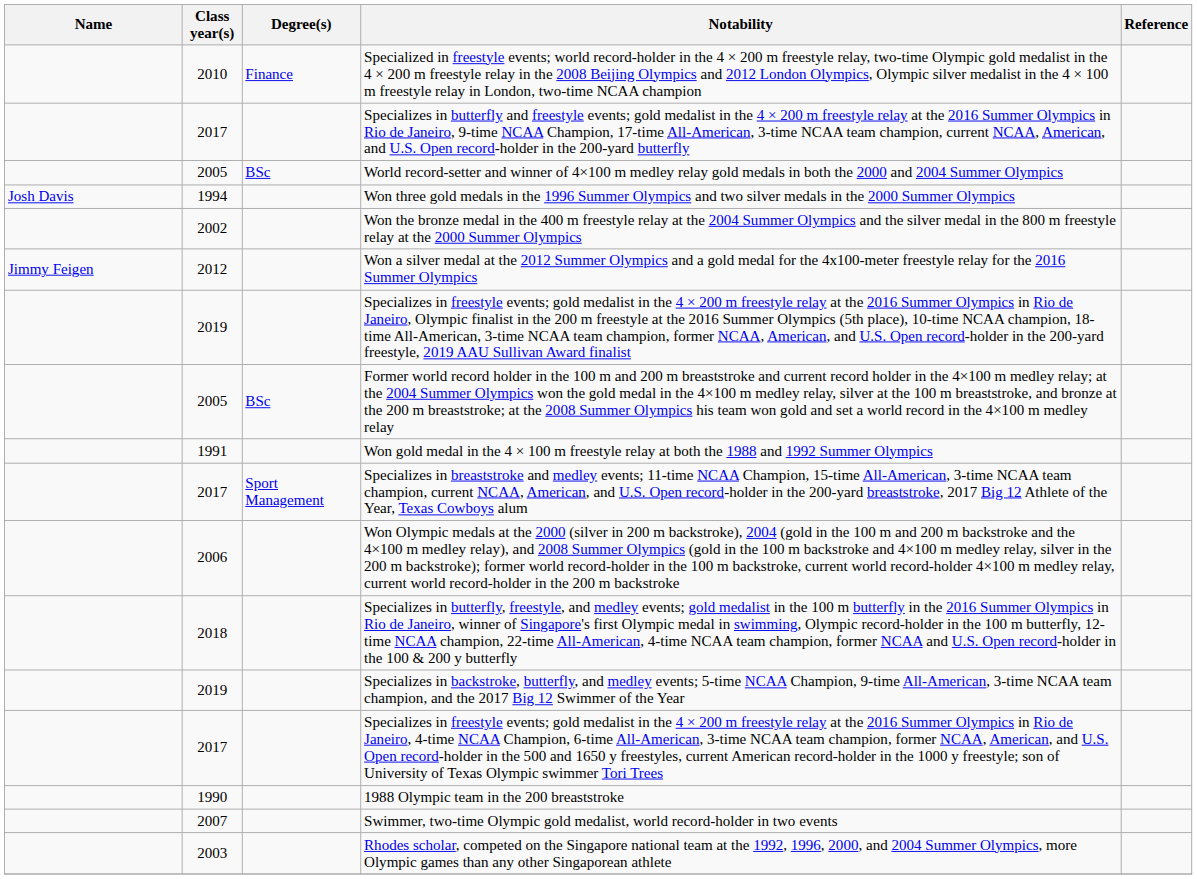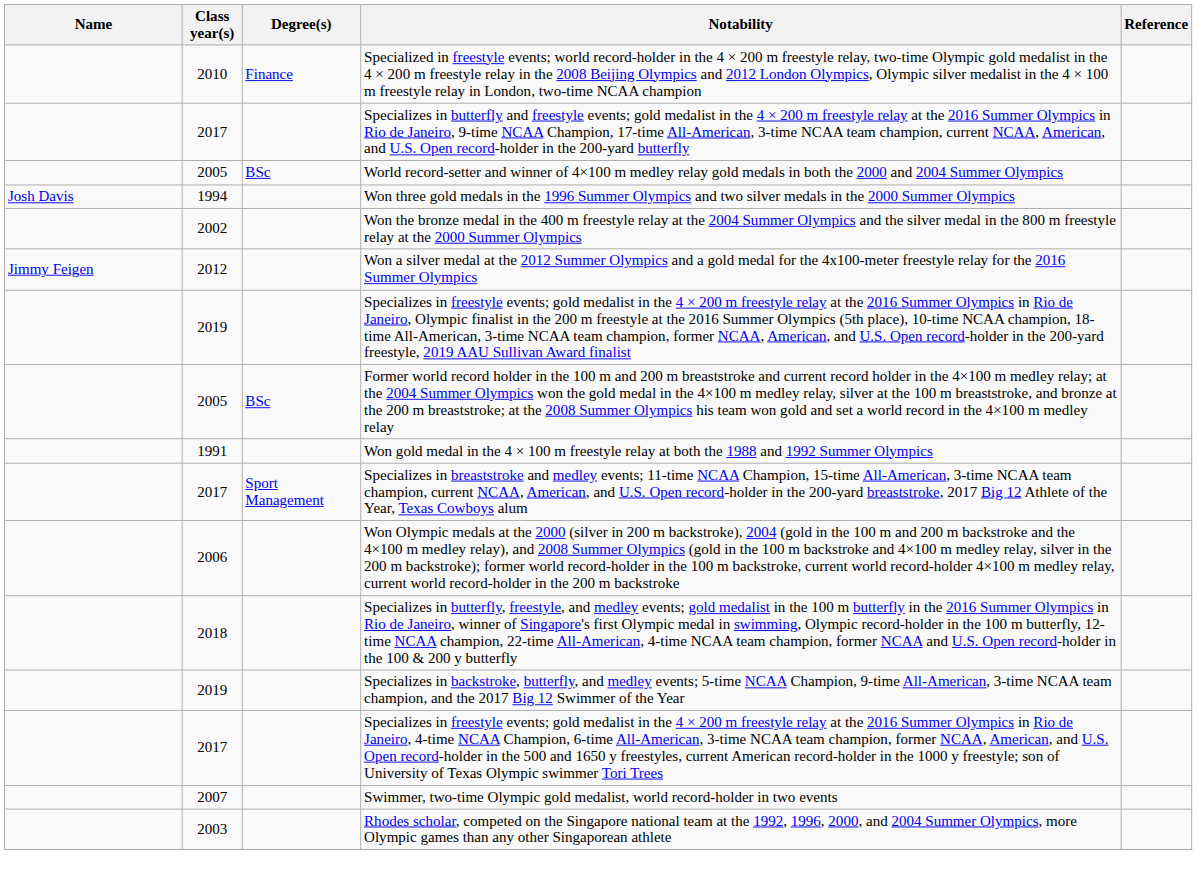- row: 1990 | 1988 Olympic team in the 200 breaststroke
